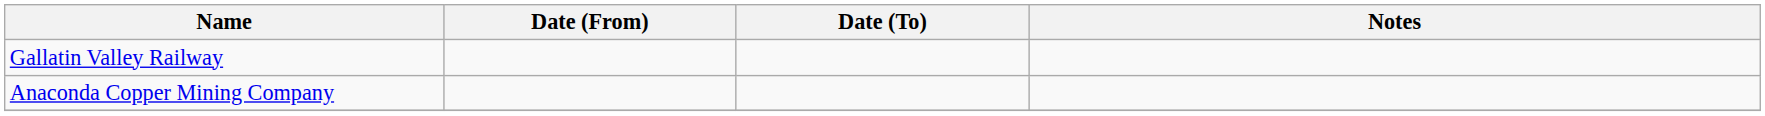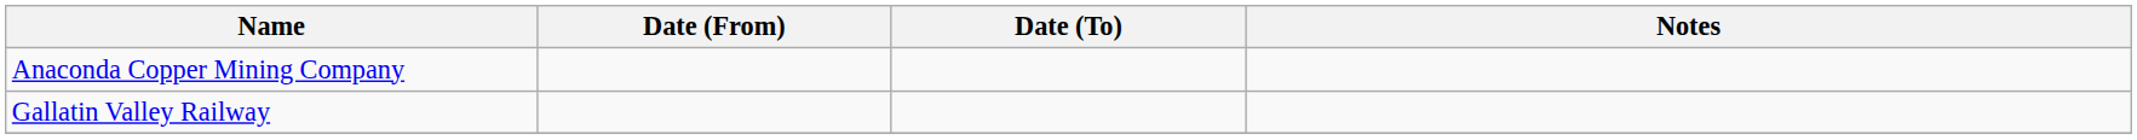rows swapped: Anaconda Copper Mining Company <-> Gallatin Valley Railway
